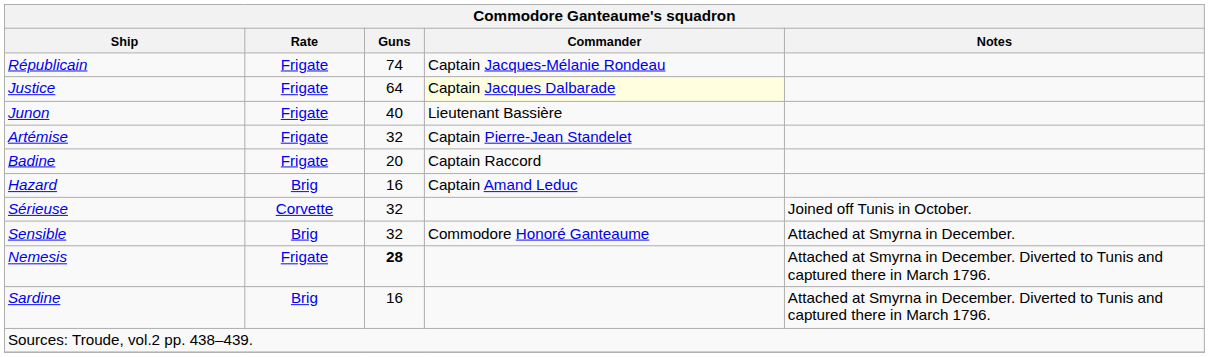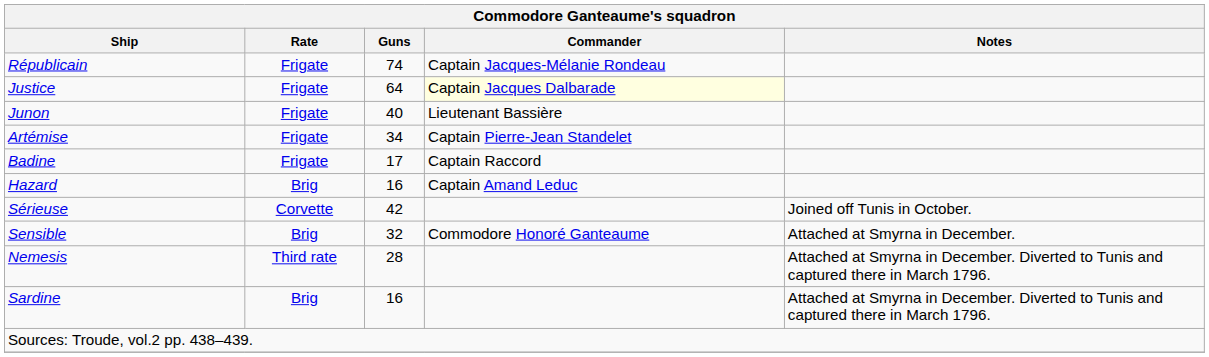Artémise | Guns: 32 -> 34
Badine | Guns: 20 -> 17
Sérieuse | Guns: 32 -> 42
Nemesis | Rate: Frigate -> Third rate
Nemesis | Guns: bold -> normal
